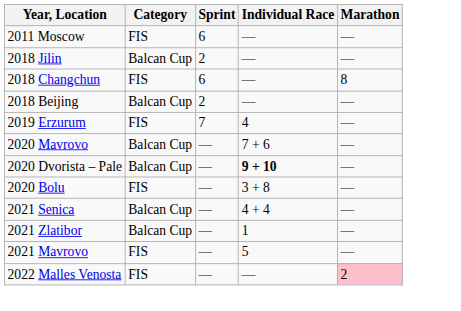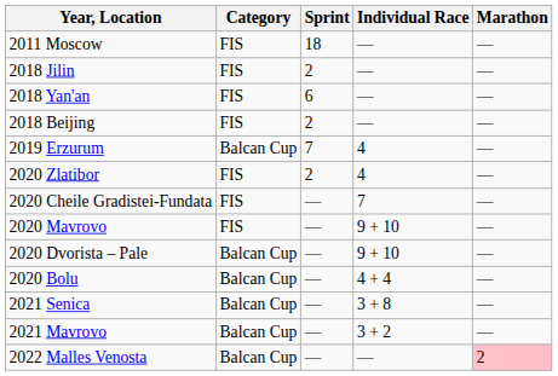2011 Moscow | Sprint: 6 -> 18
2018 Jilin | Category: Balcan Cup -> FIS
- row: 2018 Changchun | FIS | 6 | — | 8
+ row: 2018 Yan'an | FIS | 6 | — | —
2018 Beijing | Category: Balcan Cup -> FIS
2019 Erzurum | Category: FIS -> Balcan Cup
+ row: 2020 Zlatibor | FIS | 2 | 4 | —
+ row: 2020 Cheile Gradistei-Fundata | FIS | — | 7 | —
2020 Mavrovo | Category: Balcan Cup -> FIS
2020 Mavrovo | Individual Race: 7 + 6 -> 9 + 10
2020 Dvorista – Pale | Individual Race: bold -> normal
2020 Bolu | Category: FIS -> Balcan Cup
2020 Bolu | Individual Race: 3 + 8 -> 4 + 4
2021 Senica | Individual Race: 4 + 4 -> 3 + 8
- row: 2021 Zlatibor | Balcan Cup | — | 1 | —
2021 Mavrovo | Category: FIS -> Balcan Cup
2021 Mavrovo | Individual Race: 5 -> 3 + 2
2022 Malles Venosta | Category: FIS -> Balcan Cup
